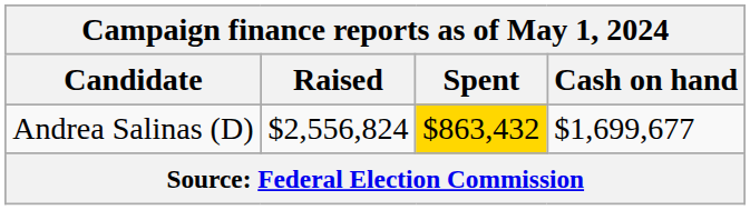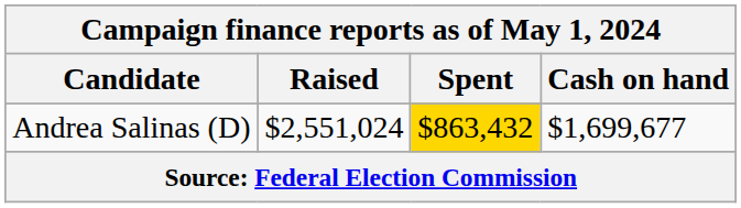Andrea Salinas (D) | Raised: $2,556,824 -> $2,551,024
